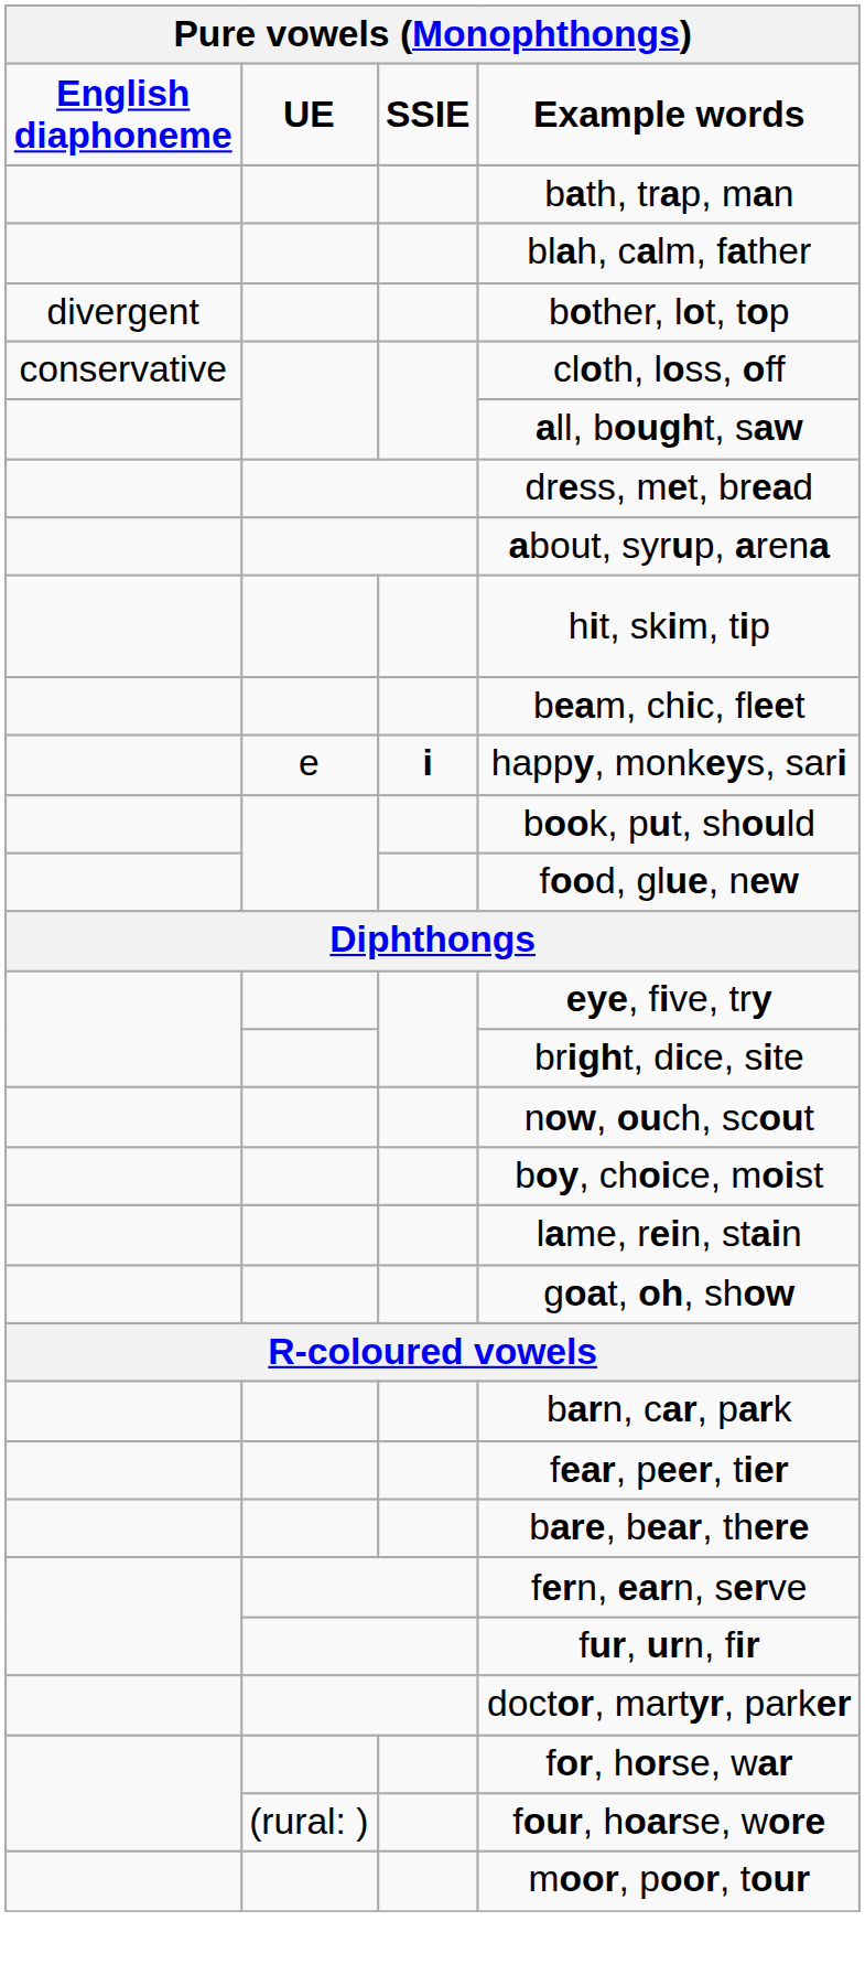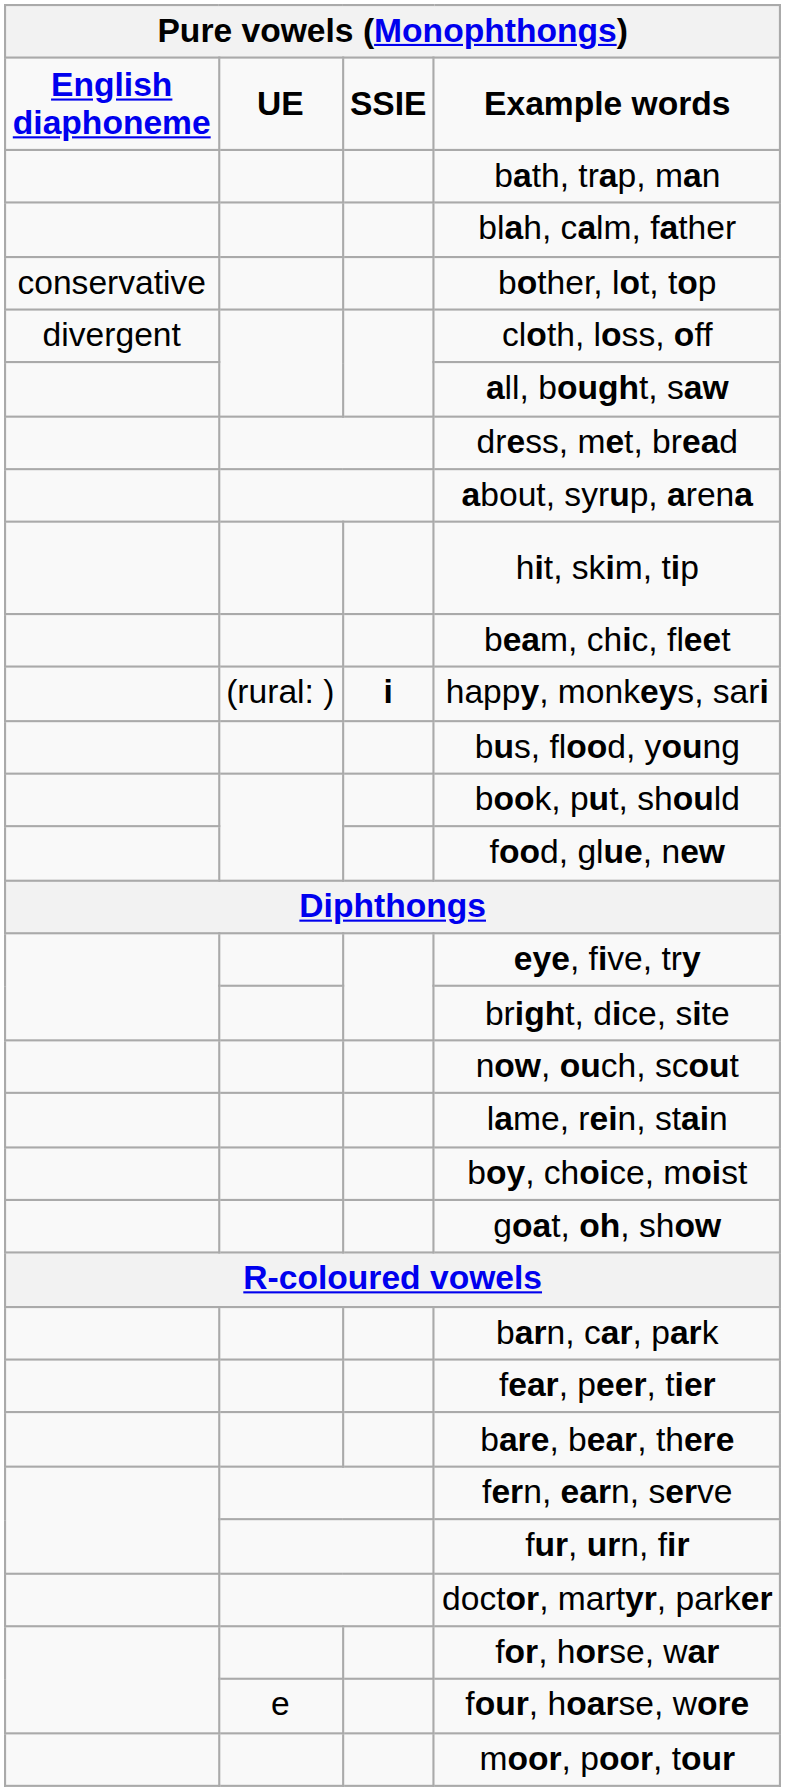bother, lot, top | English diaphoneme: divergent -> conservative
cloth, loss, off | English diaphoneme: conservative -> divergent
happy, monkeys, sari | UE: e -> (rural: )
+ row: bus, flood, young
rows swapped: lame, rein, stain <-> boy, choice, moist
four, hoarse, wore | UE: (rural: ) -> e
